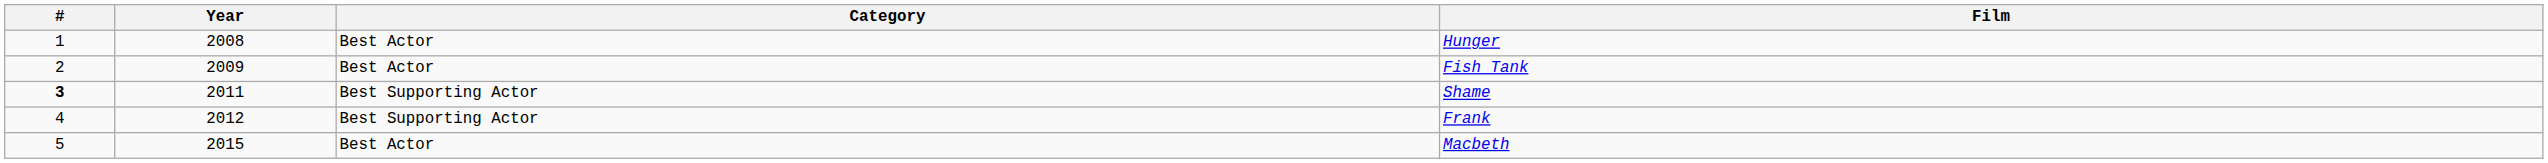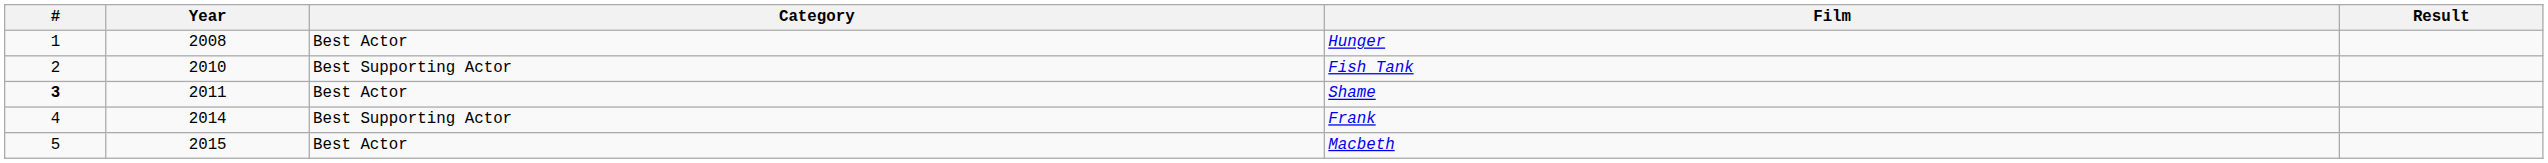+ column: Result
Fish Tank | Year: 2009 -> 2010
Fish Tank | Category: Best Actor -> Best Supporting Actor
Shame | Category: Best Supporting Actor -> Best Actor
Frank | Year: 2012 -> 2014
